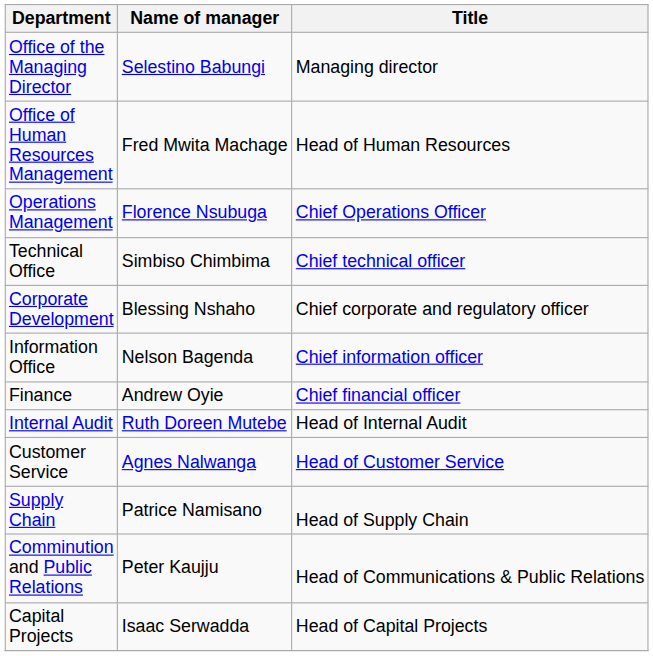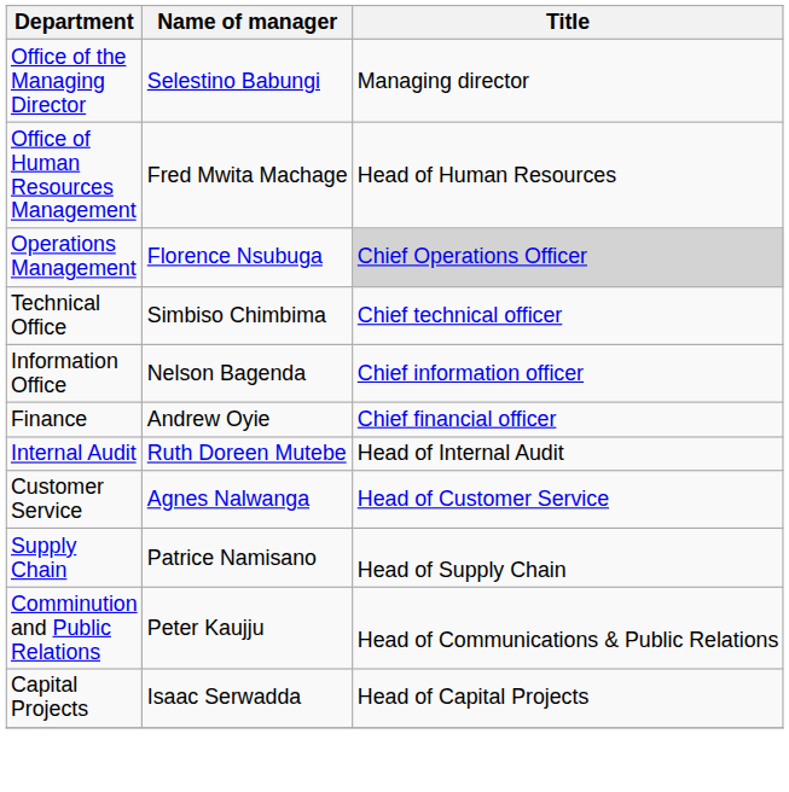Operations Management | Title: no background -> lightgrey background
- row: Corporate Development | Blessing Nshaho | Chief corporate and regulatory officer
